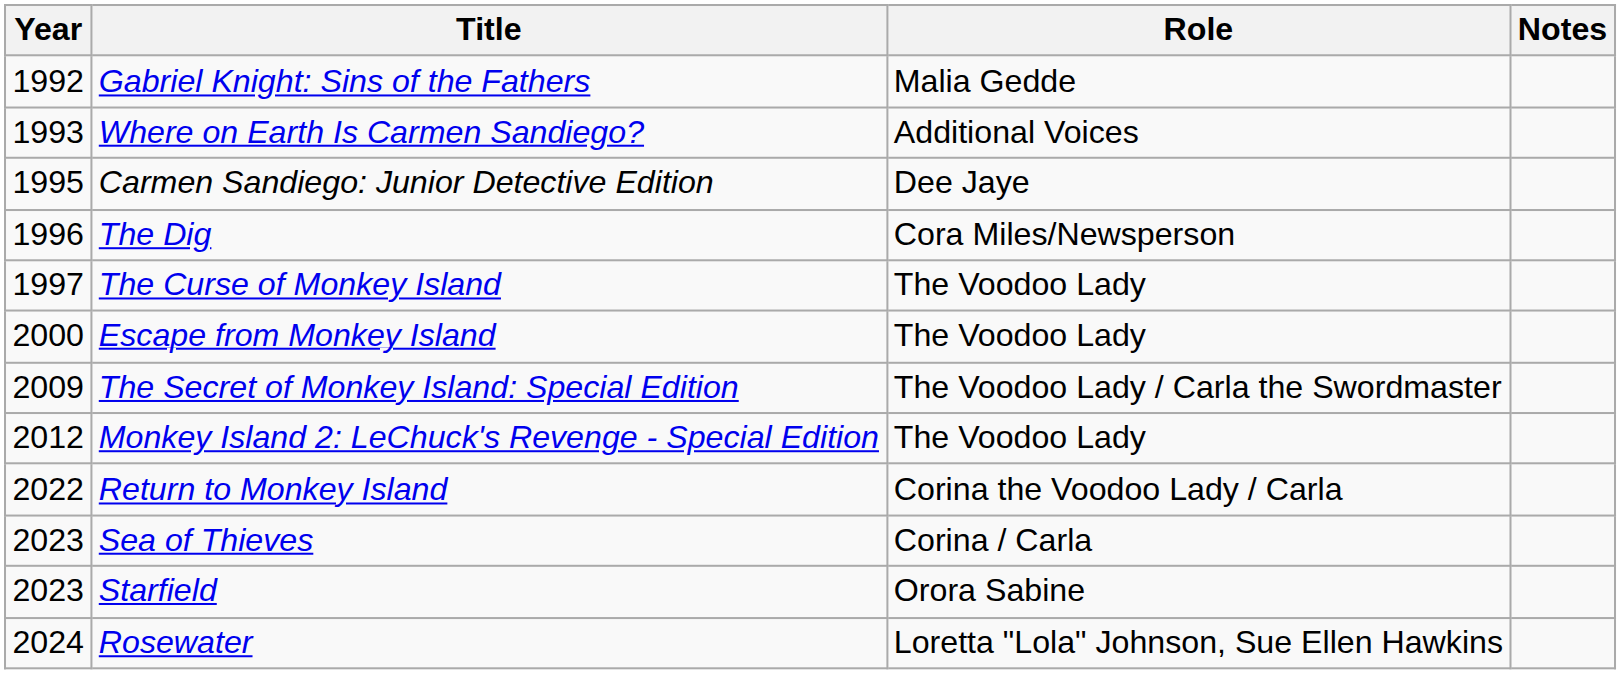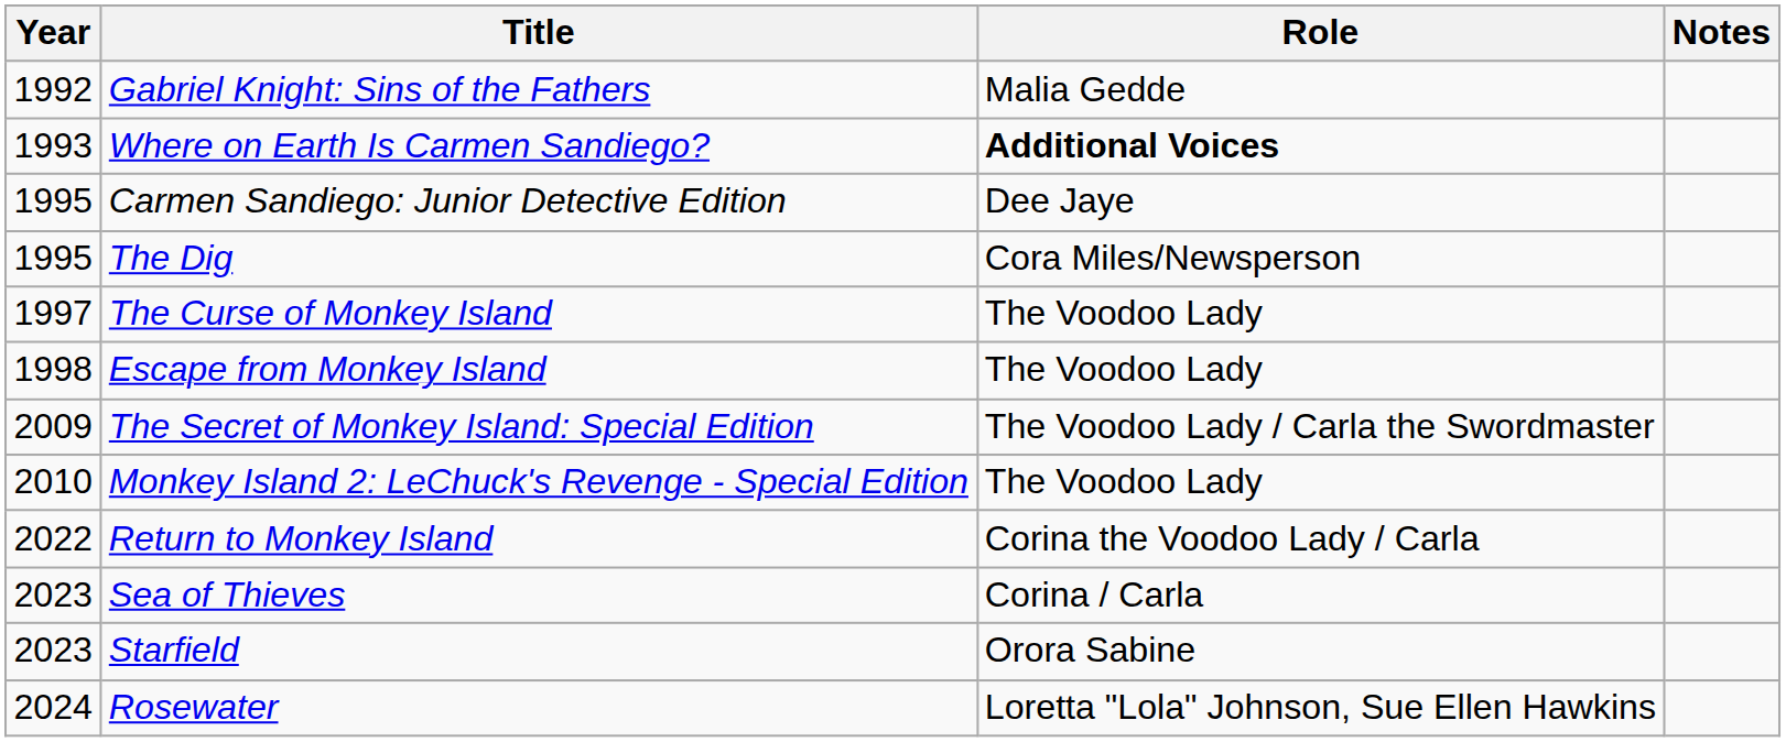Where on Earth Is Carmen Sandiego? | Role: normal -> bold
The Dig | Year: 1996 -> 1995
Escape from Monkey Island | Year: 2000 -> 1998
Monkey Island 2: LeChuck's Revenge - Special Edition | Year: 2012 -> 2010
